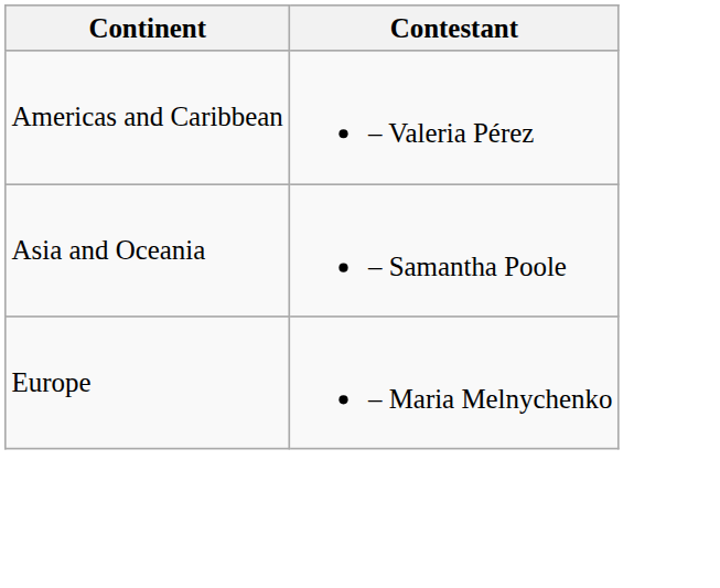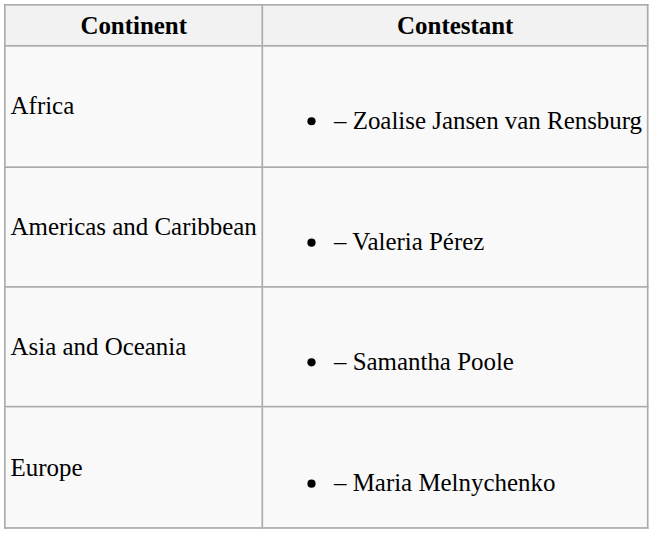+ row: Africa | – Zoalise Jansen van Rensburg
